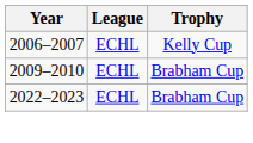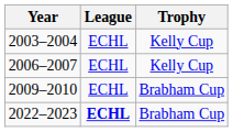+ row: 2003–2004 | ECHL | Kelly Cup
2022–2023 | League: normal -> bold
